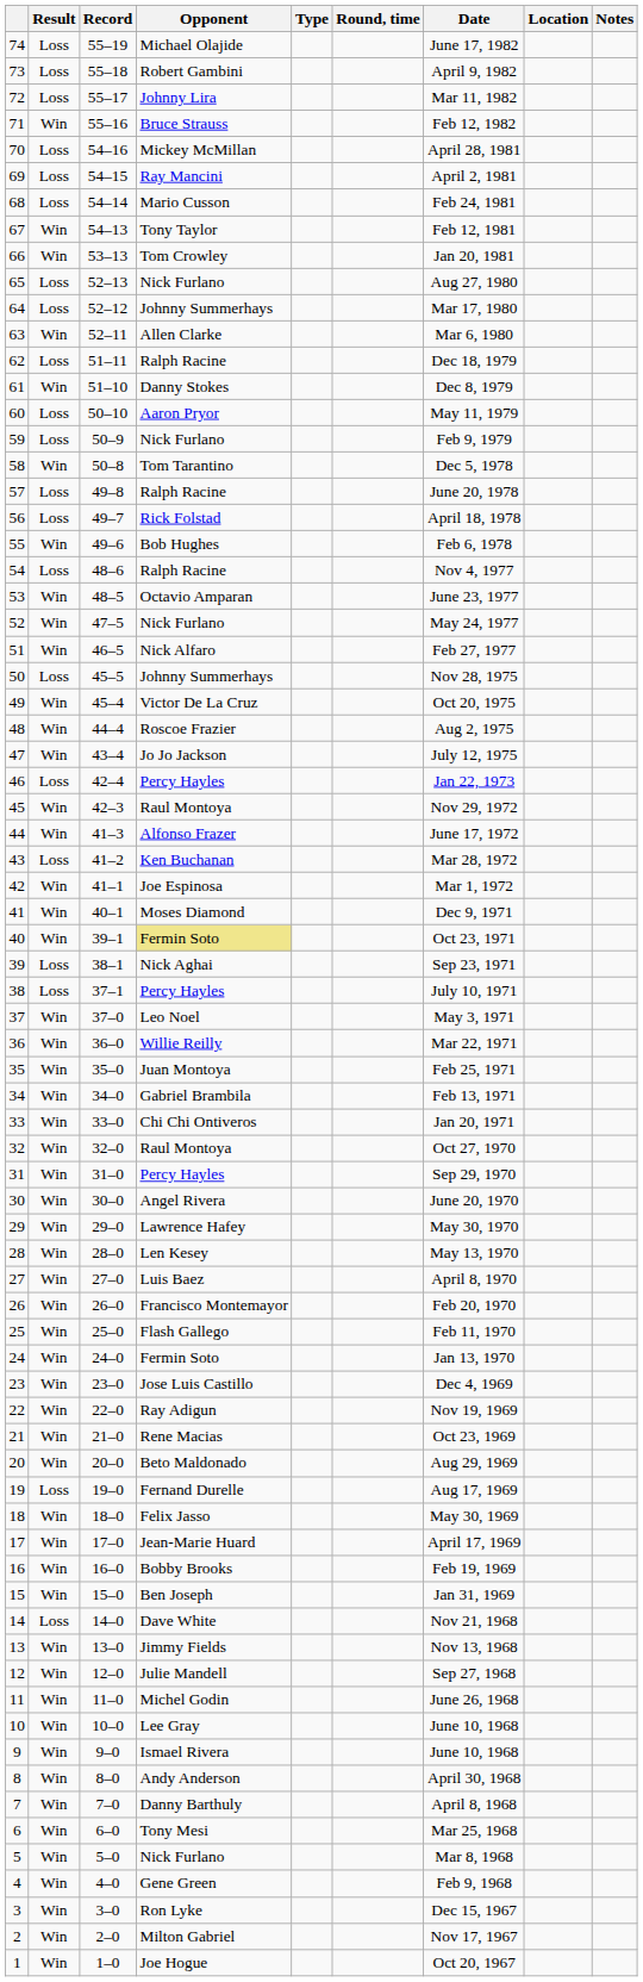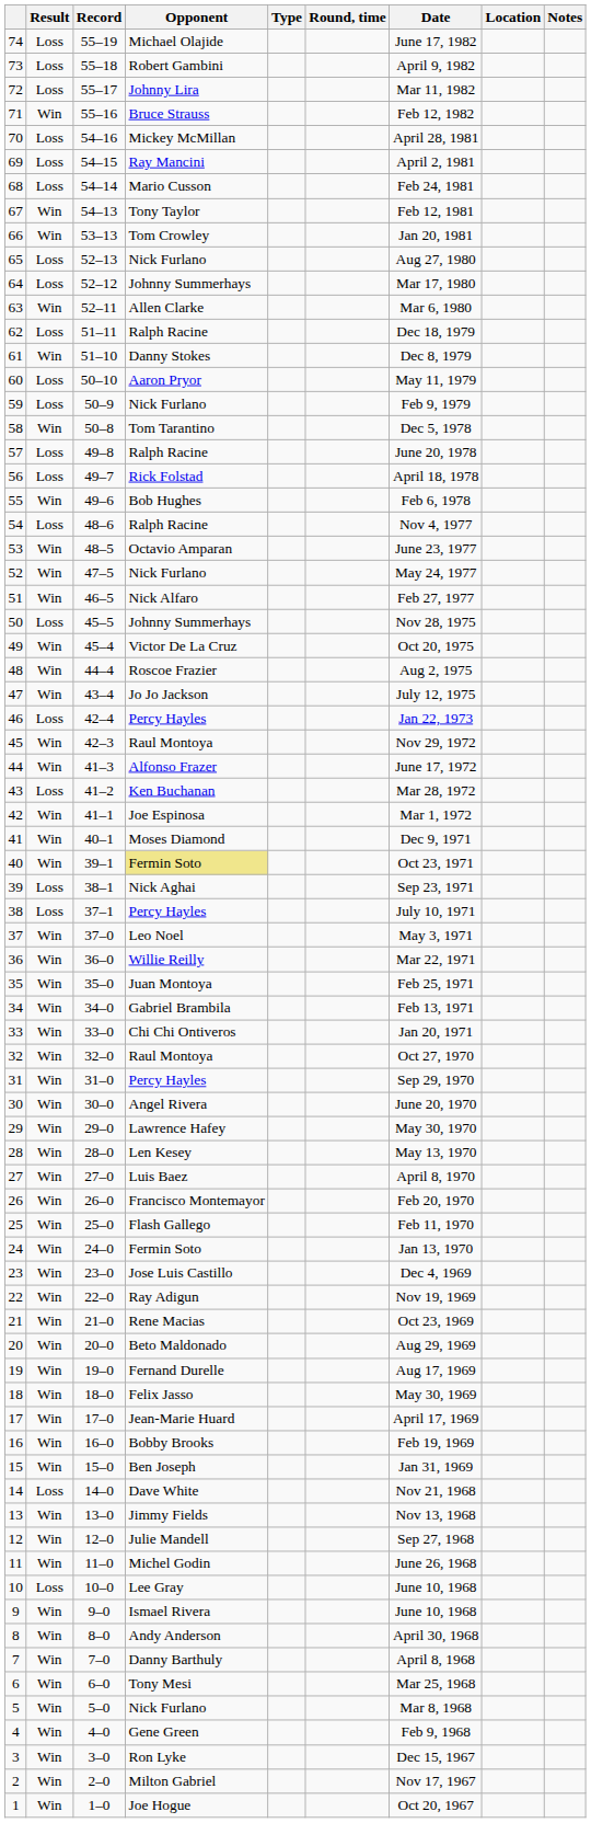19 | Result: Loss -> Win
10 | Result: Win -> Loss
